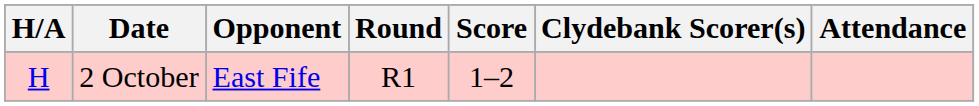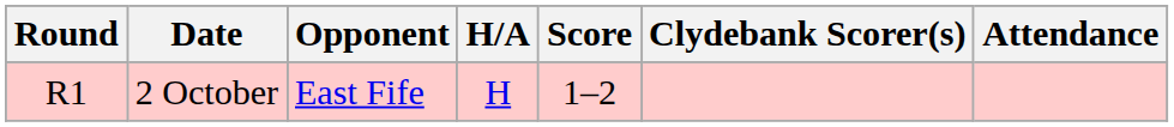columns swapped: Round <-> H/A
